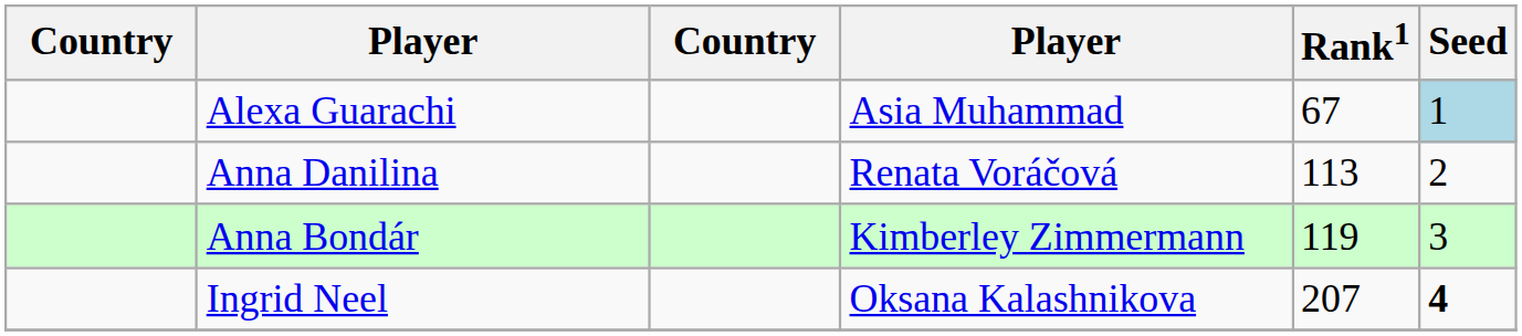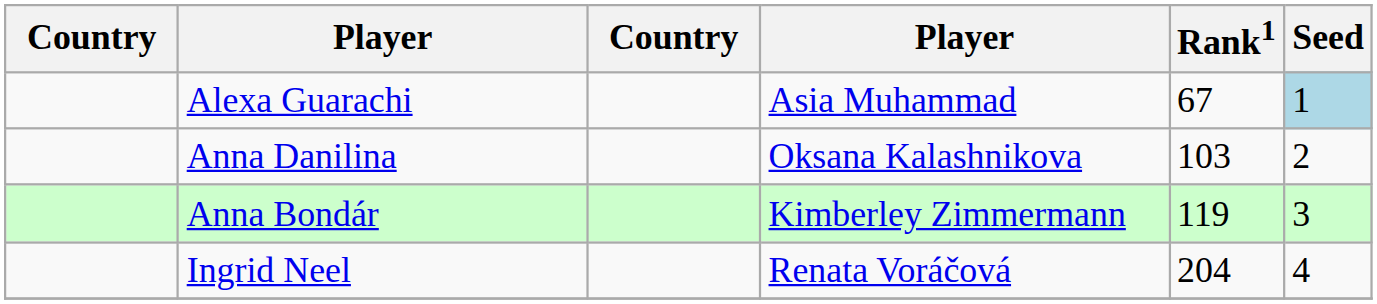Anna Danilina | column 4: Renata Voráčová -> Oksana Kalashnikova
Anna Danilina | Rank1: 113 -> 103
Ingrid Neel | column 4: Oksana Kalashnikova -> Renata Voráčová
Ingrid Neel | Rank1: 207 -> 204
Ingrid Neel | Seed: bold -> normal
